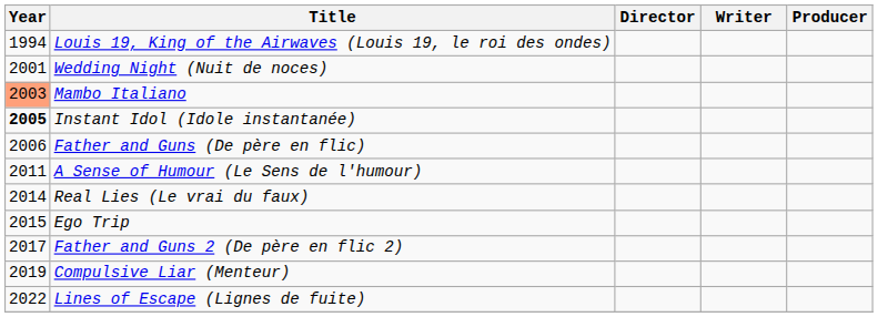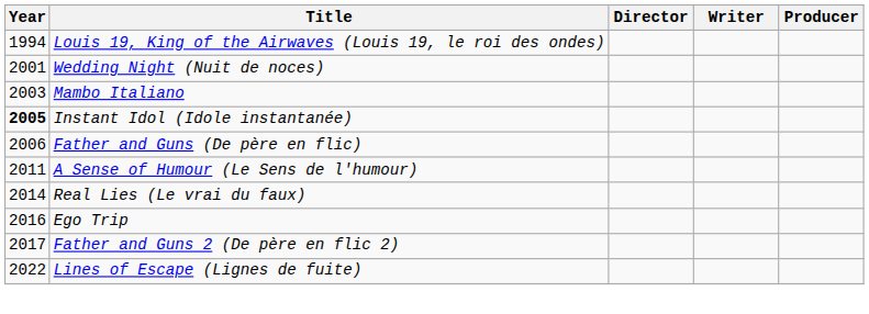Mambo Italiano | Year: lightsalmon background -> no background
Ego Trip | Year: 2015 -> 2016
- row: 2019 | Compulsive Liar (Menteur)
